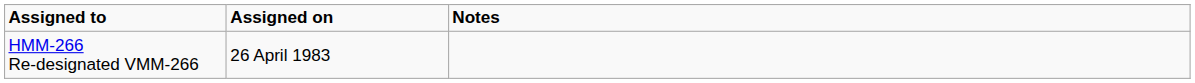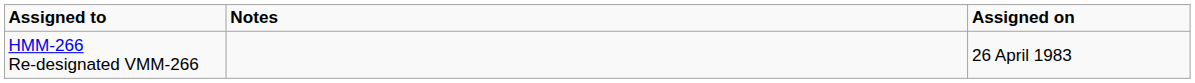columns swapped: Assigned on <-> Notes
